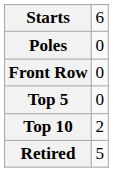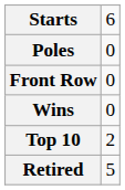+ row: Wins | 0
- row: Top 5 | 0
